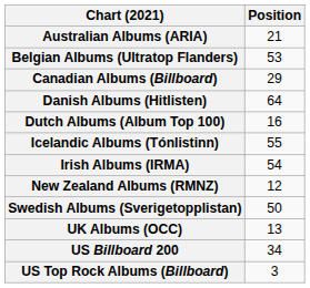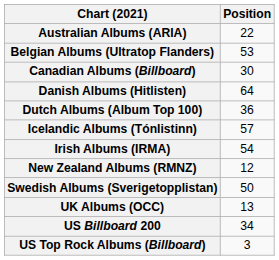Australian Albums (ARIA) | Position: 21 -> 22
Canadian Albums (Billboard) | Position: 29 -> 30
Dutch Albums (Album Top 100) | Position: 16 -> 36
Icelandic Albums (Tónlistinn) | Position: 55 -> 57
